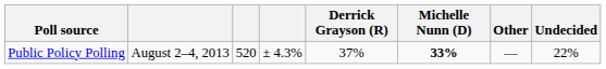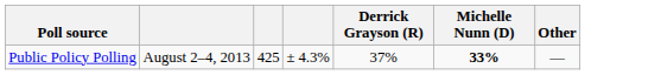- column: Undecided | 22%
Public Policy Polling | column 3: 520 -> 425
